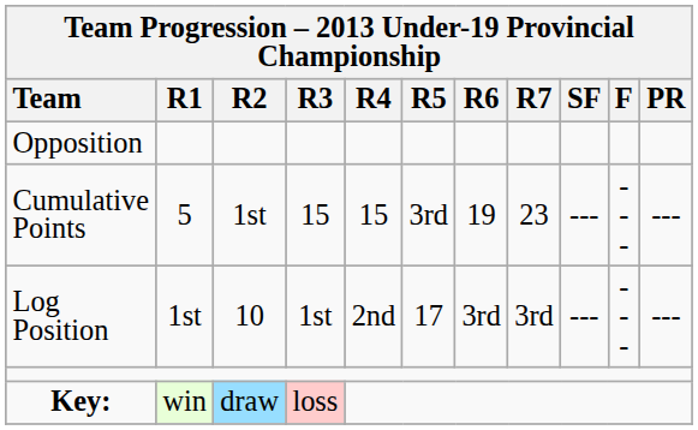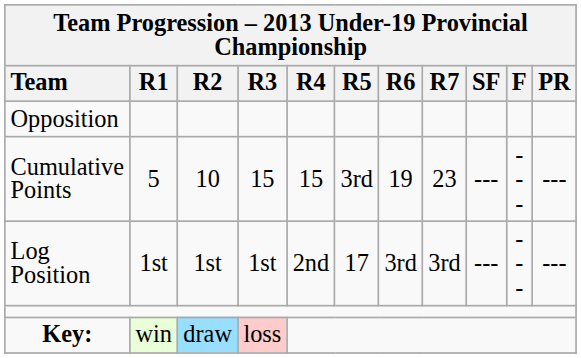Cumulative Points | column 3: 1st -> 10
Log Position | column 3: 10 -> 1st
